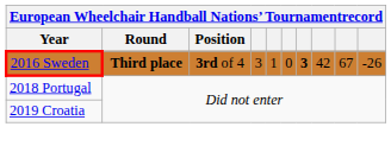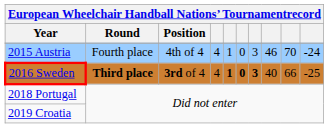+ row: 2015 Austria | Fourth place | 4th of 4 | 4 | 1 | 0 | 3 | 46 | 70 | -24
2016 Sweden | column 4: 3 -> 4
2016 Sweden | column 5: normal -> bold
2016 Sweden | column 6: normal -> bold
2016 Sweden | column 8: 42 -> 40
2016 Sweden | column 9: 67 -> 66
2016 Sweden | column 10: -26 -> -25
